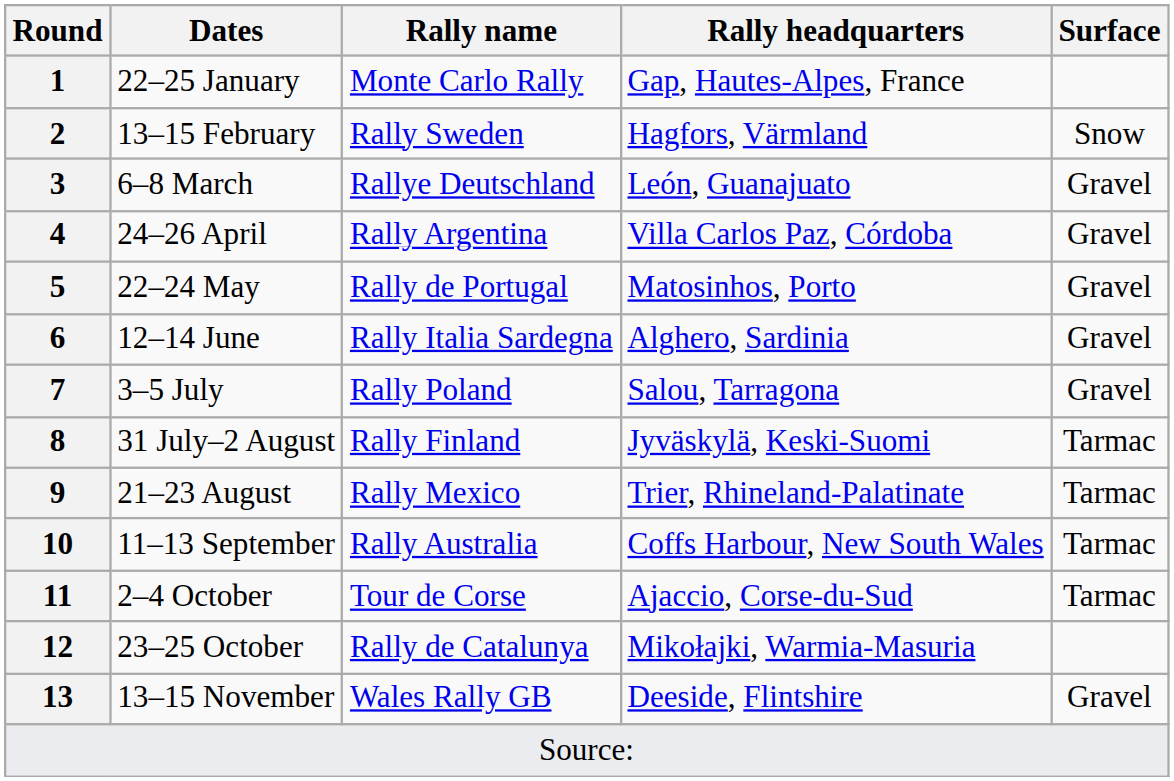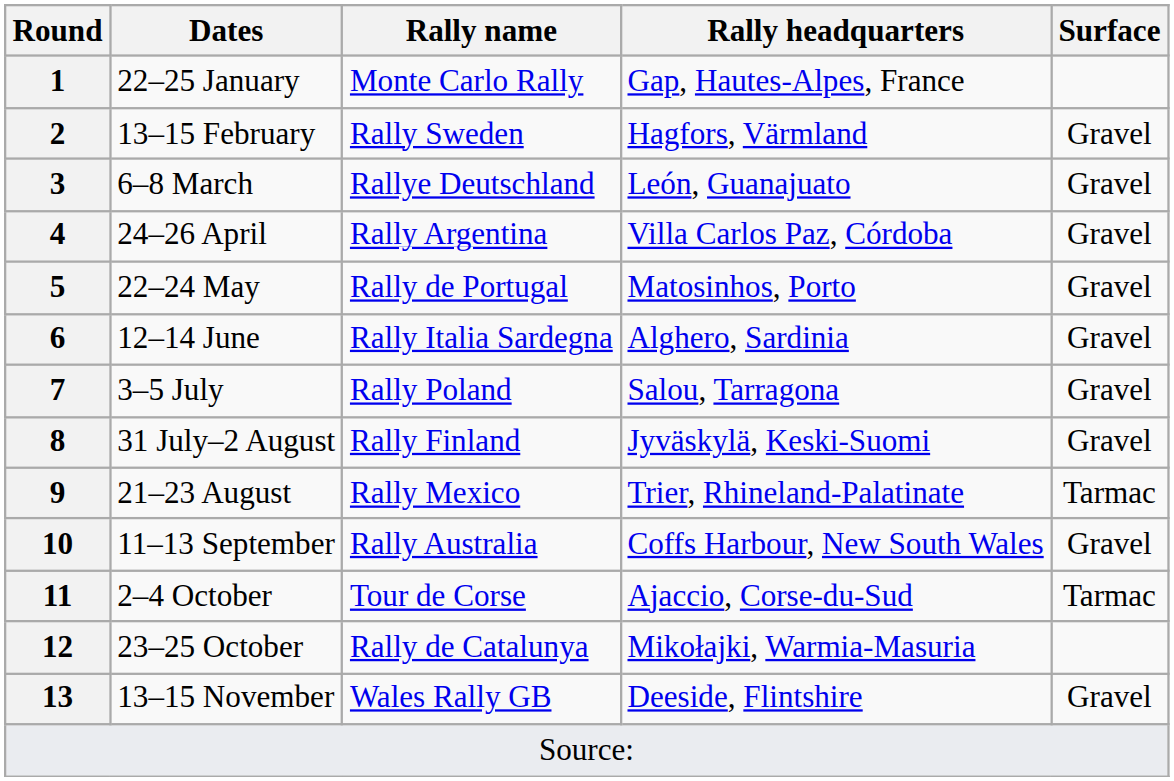2 | Surface: Snow -> Gravel
8 | Surface: Tarmac -> Gravel
10 | Surface: Tarmac -> Gravel
